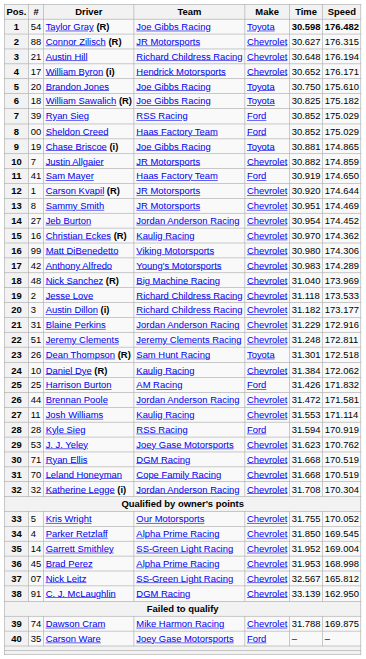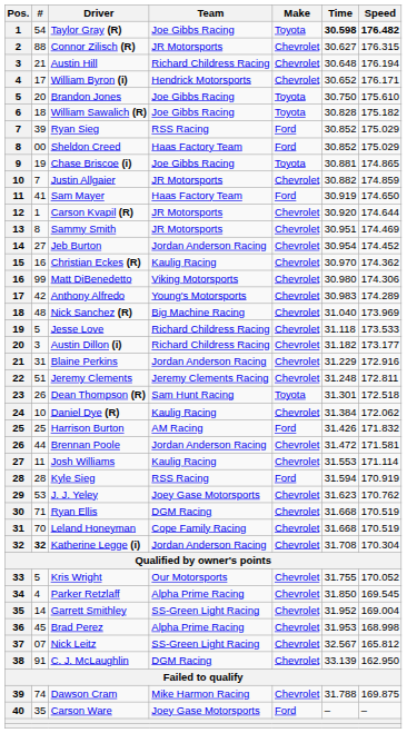William Sawalich (R) | Time: 30.825 -> 30.828
Jesse Love | #: 2 -> 5
Katherine Legge (i) | #: normal -> bold
